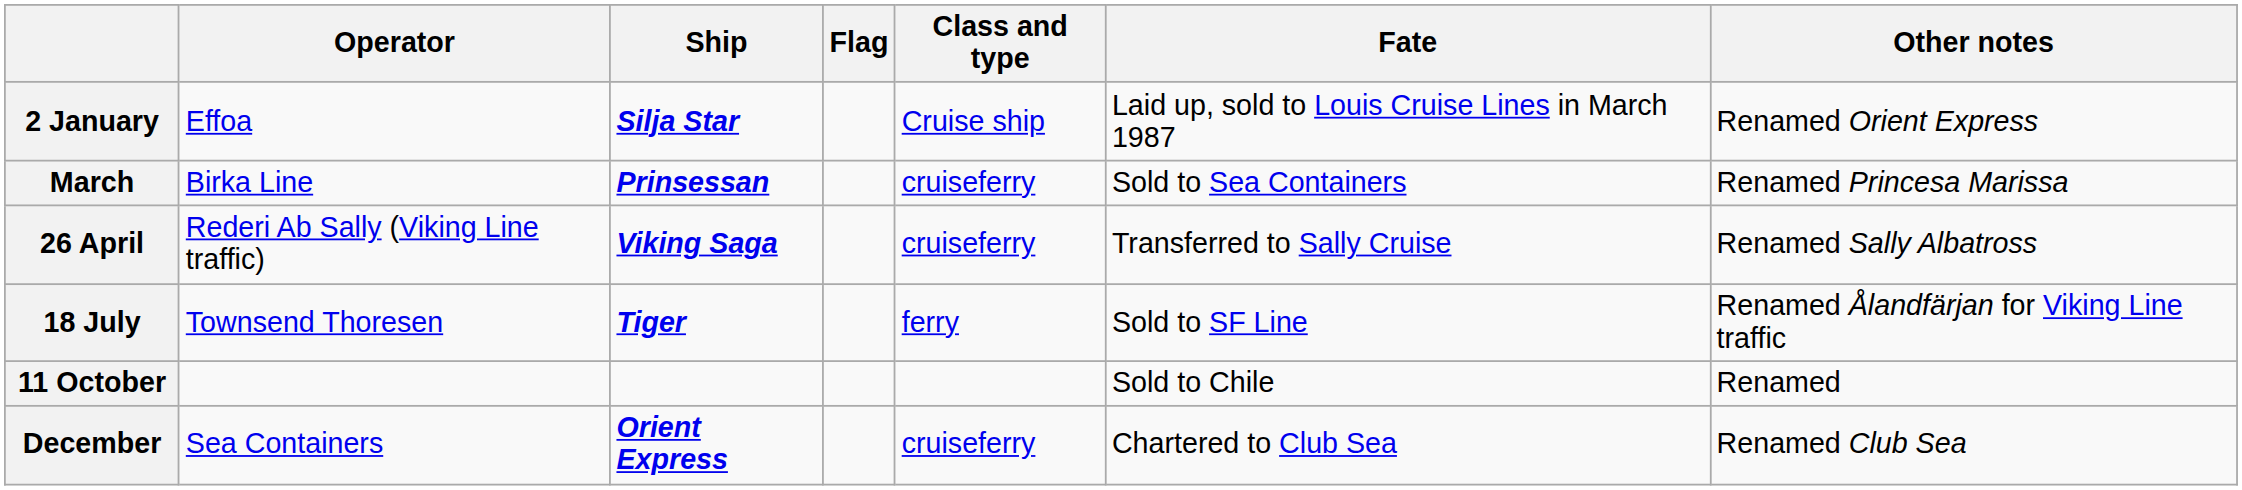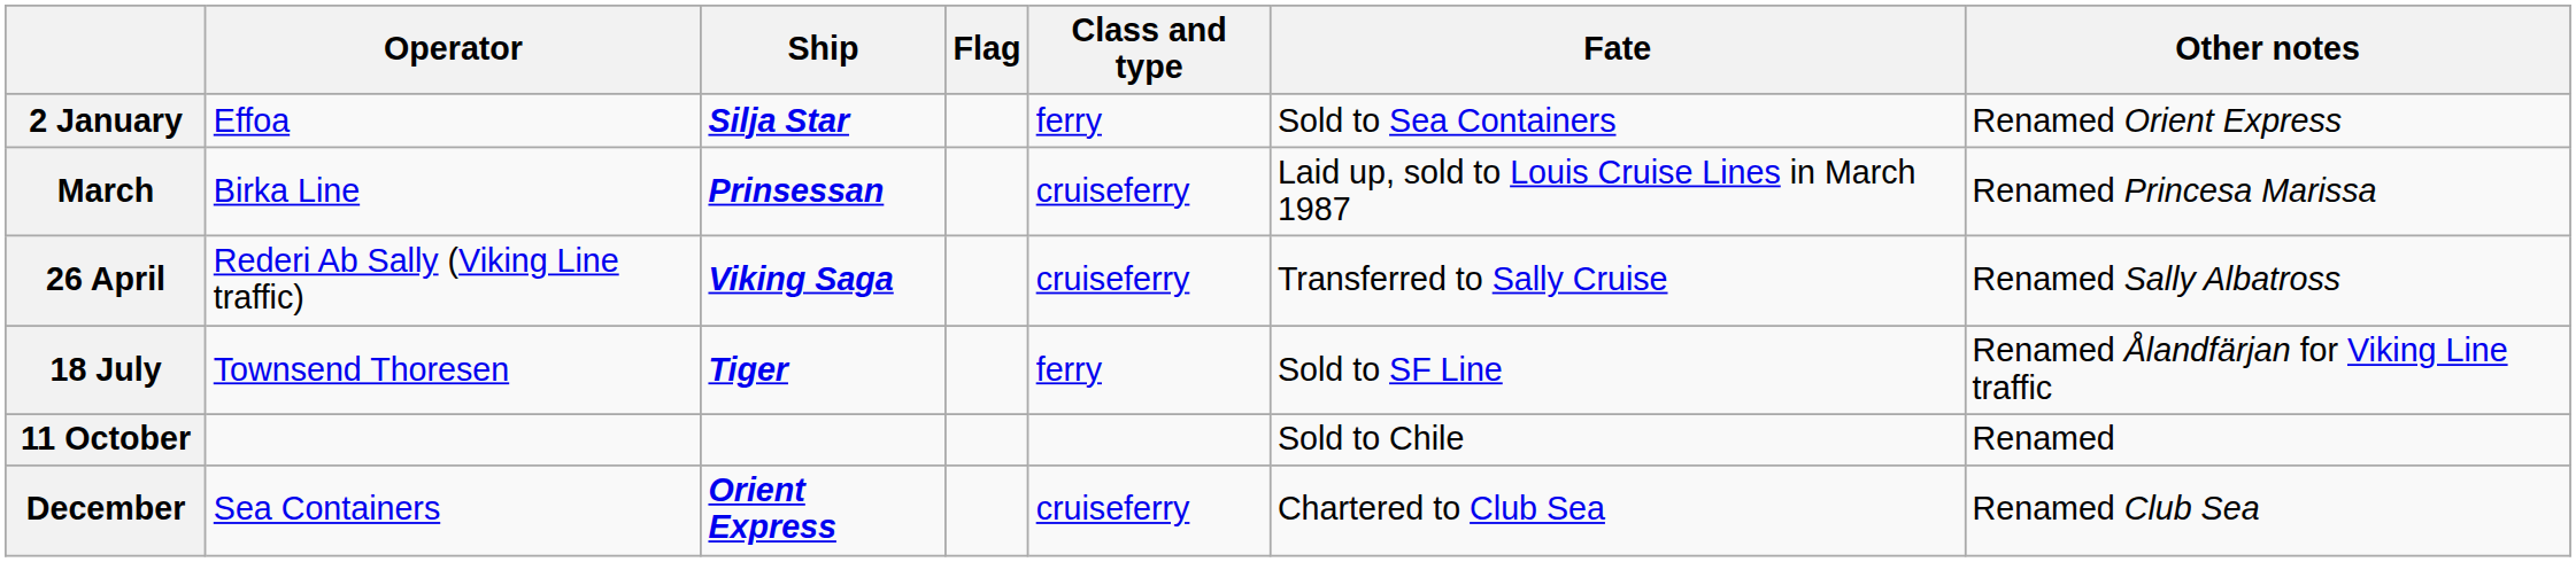2 January | Class and type: Cruise ship -> ferry
2 January | Fate: Laid up, sold to Louis Cruise Lines in March 1987 -> Sold to Sea Containers
March | Fate: Sold to Sea Containers -> Laid up, sold to Louis Cruise Lines in March 1987
